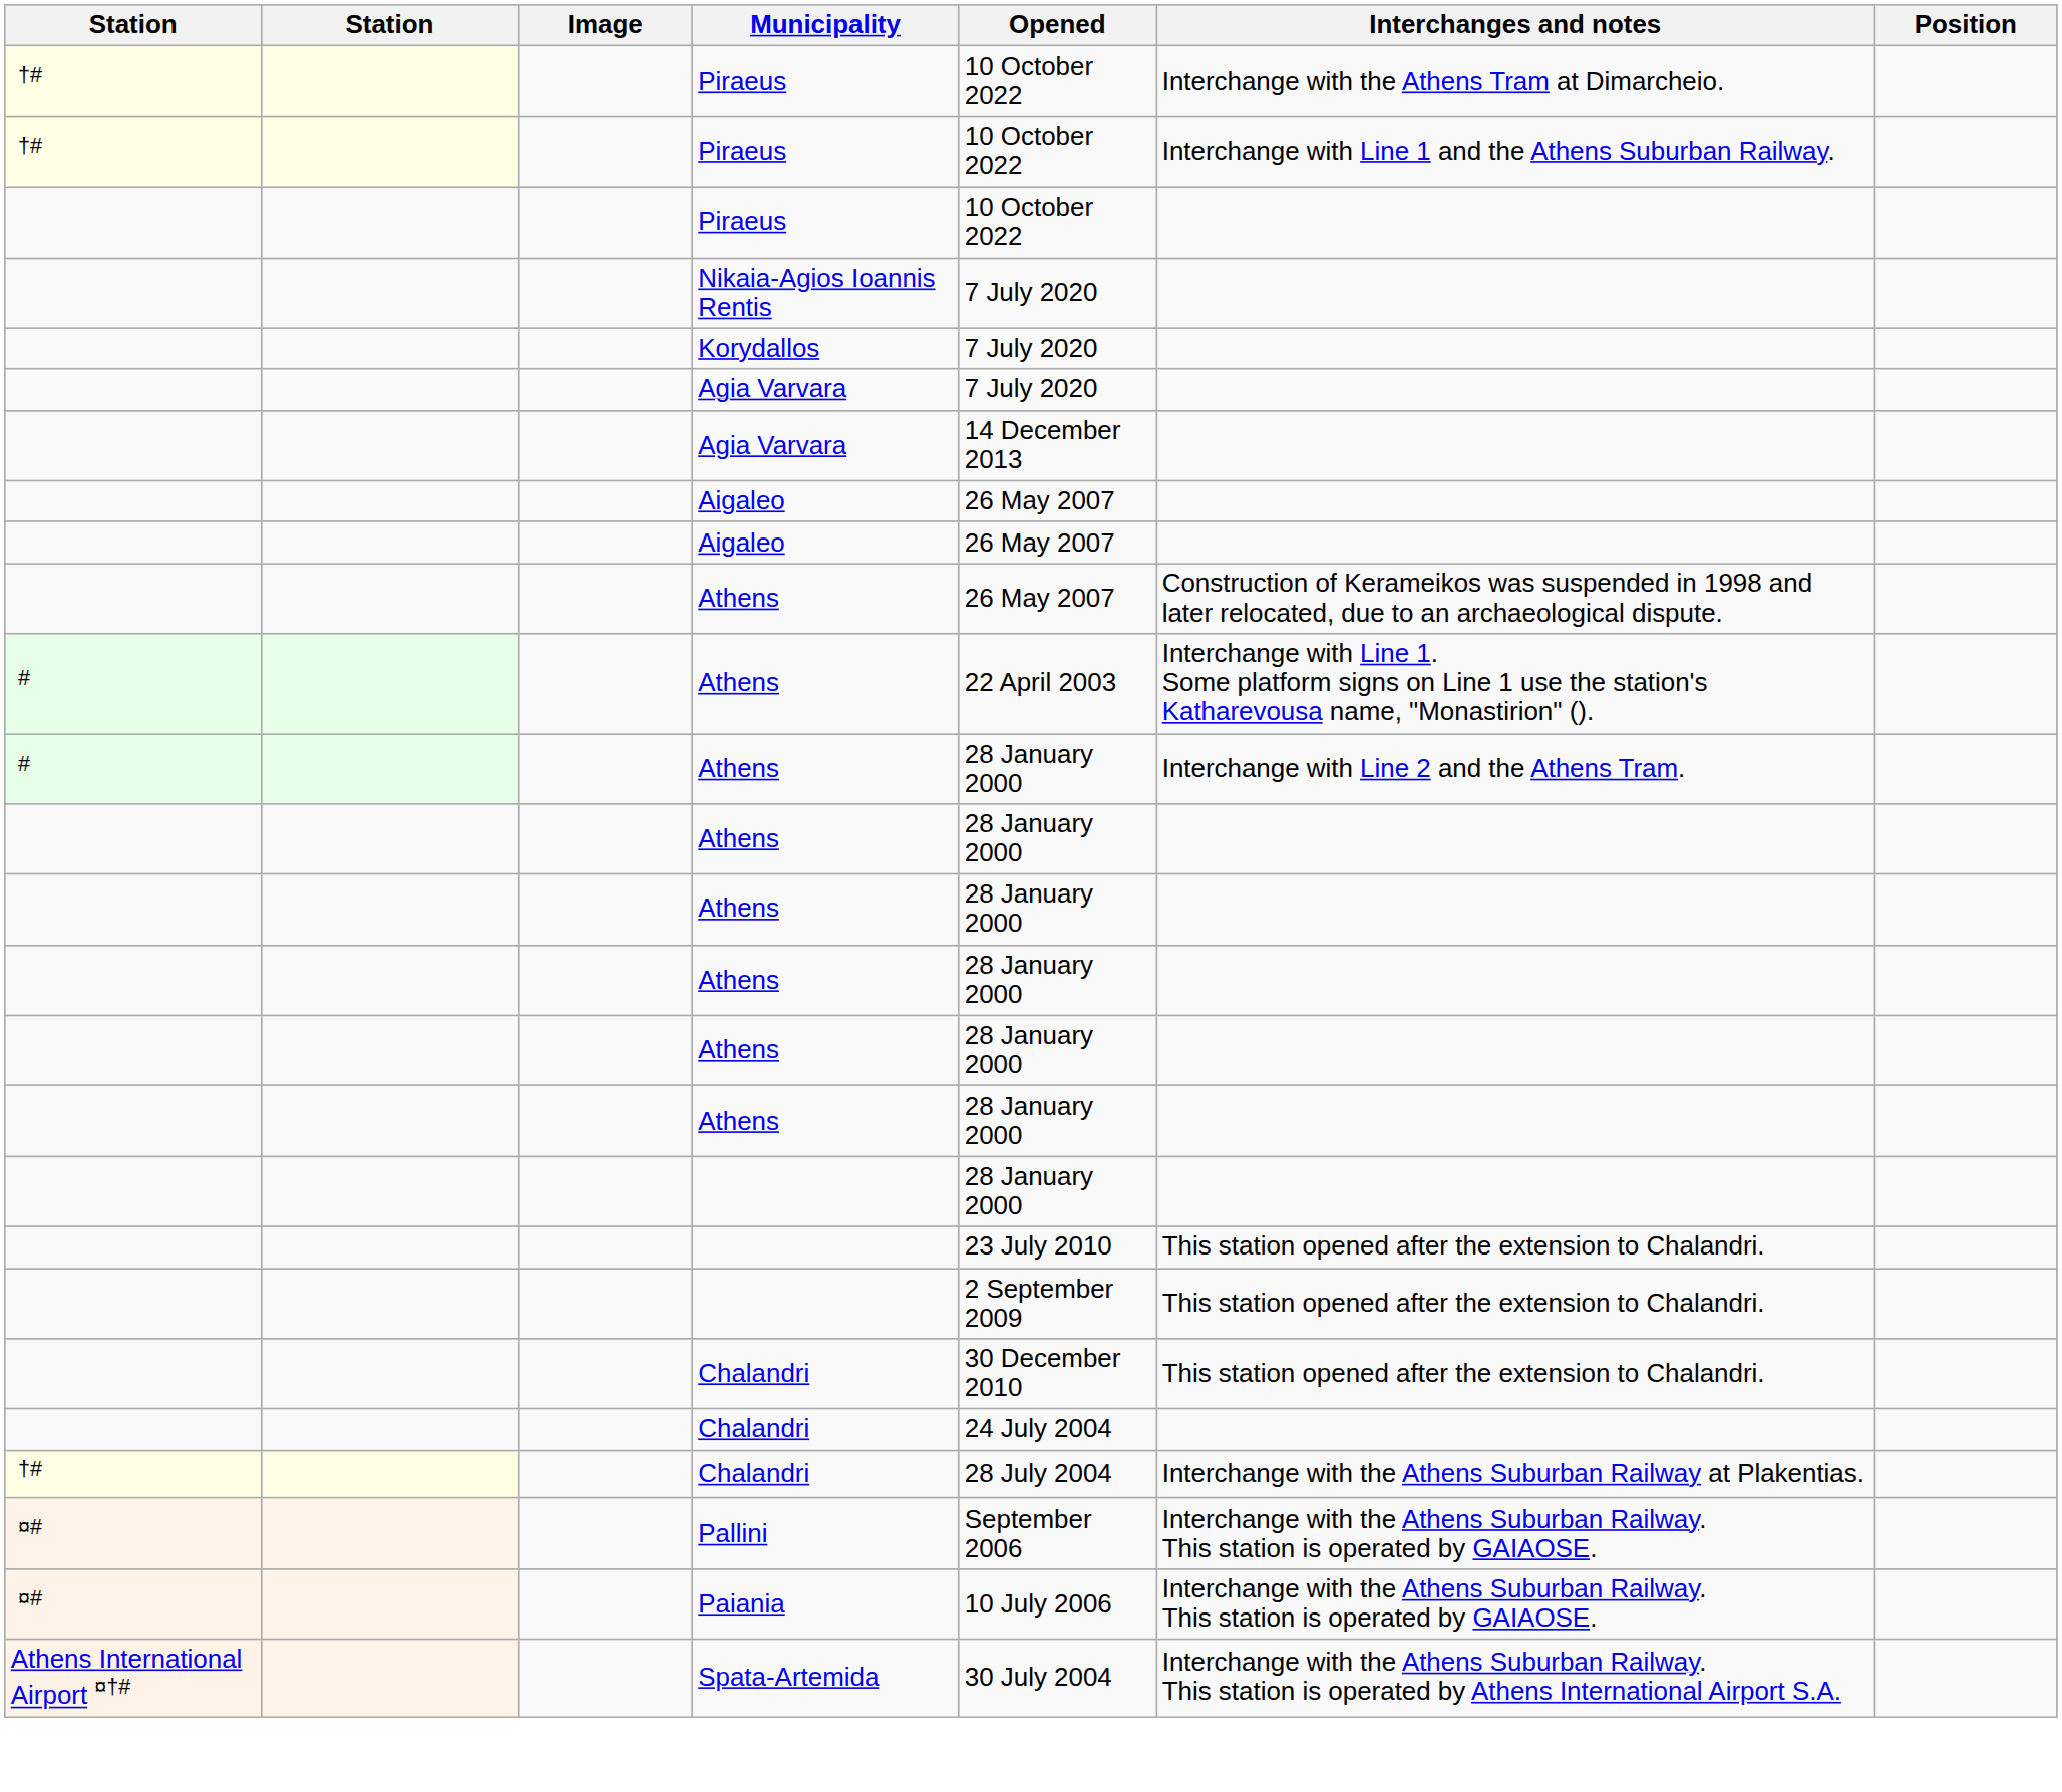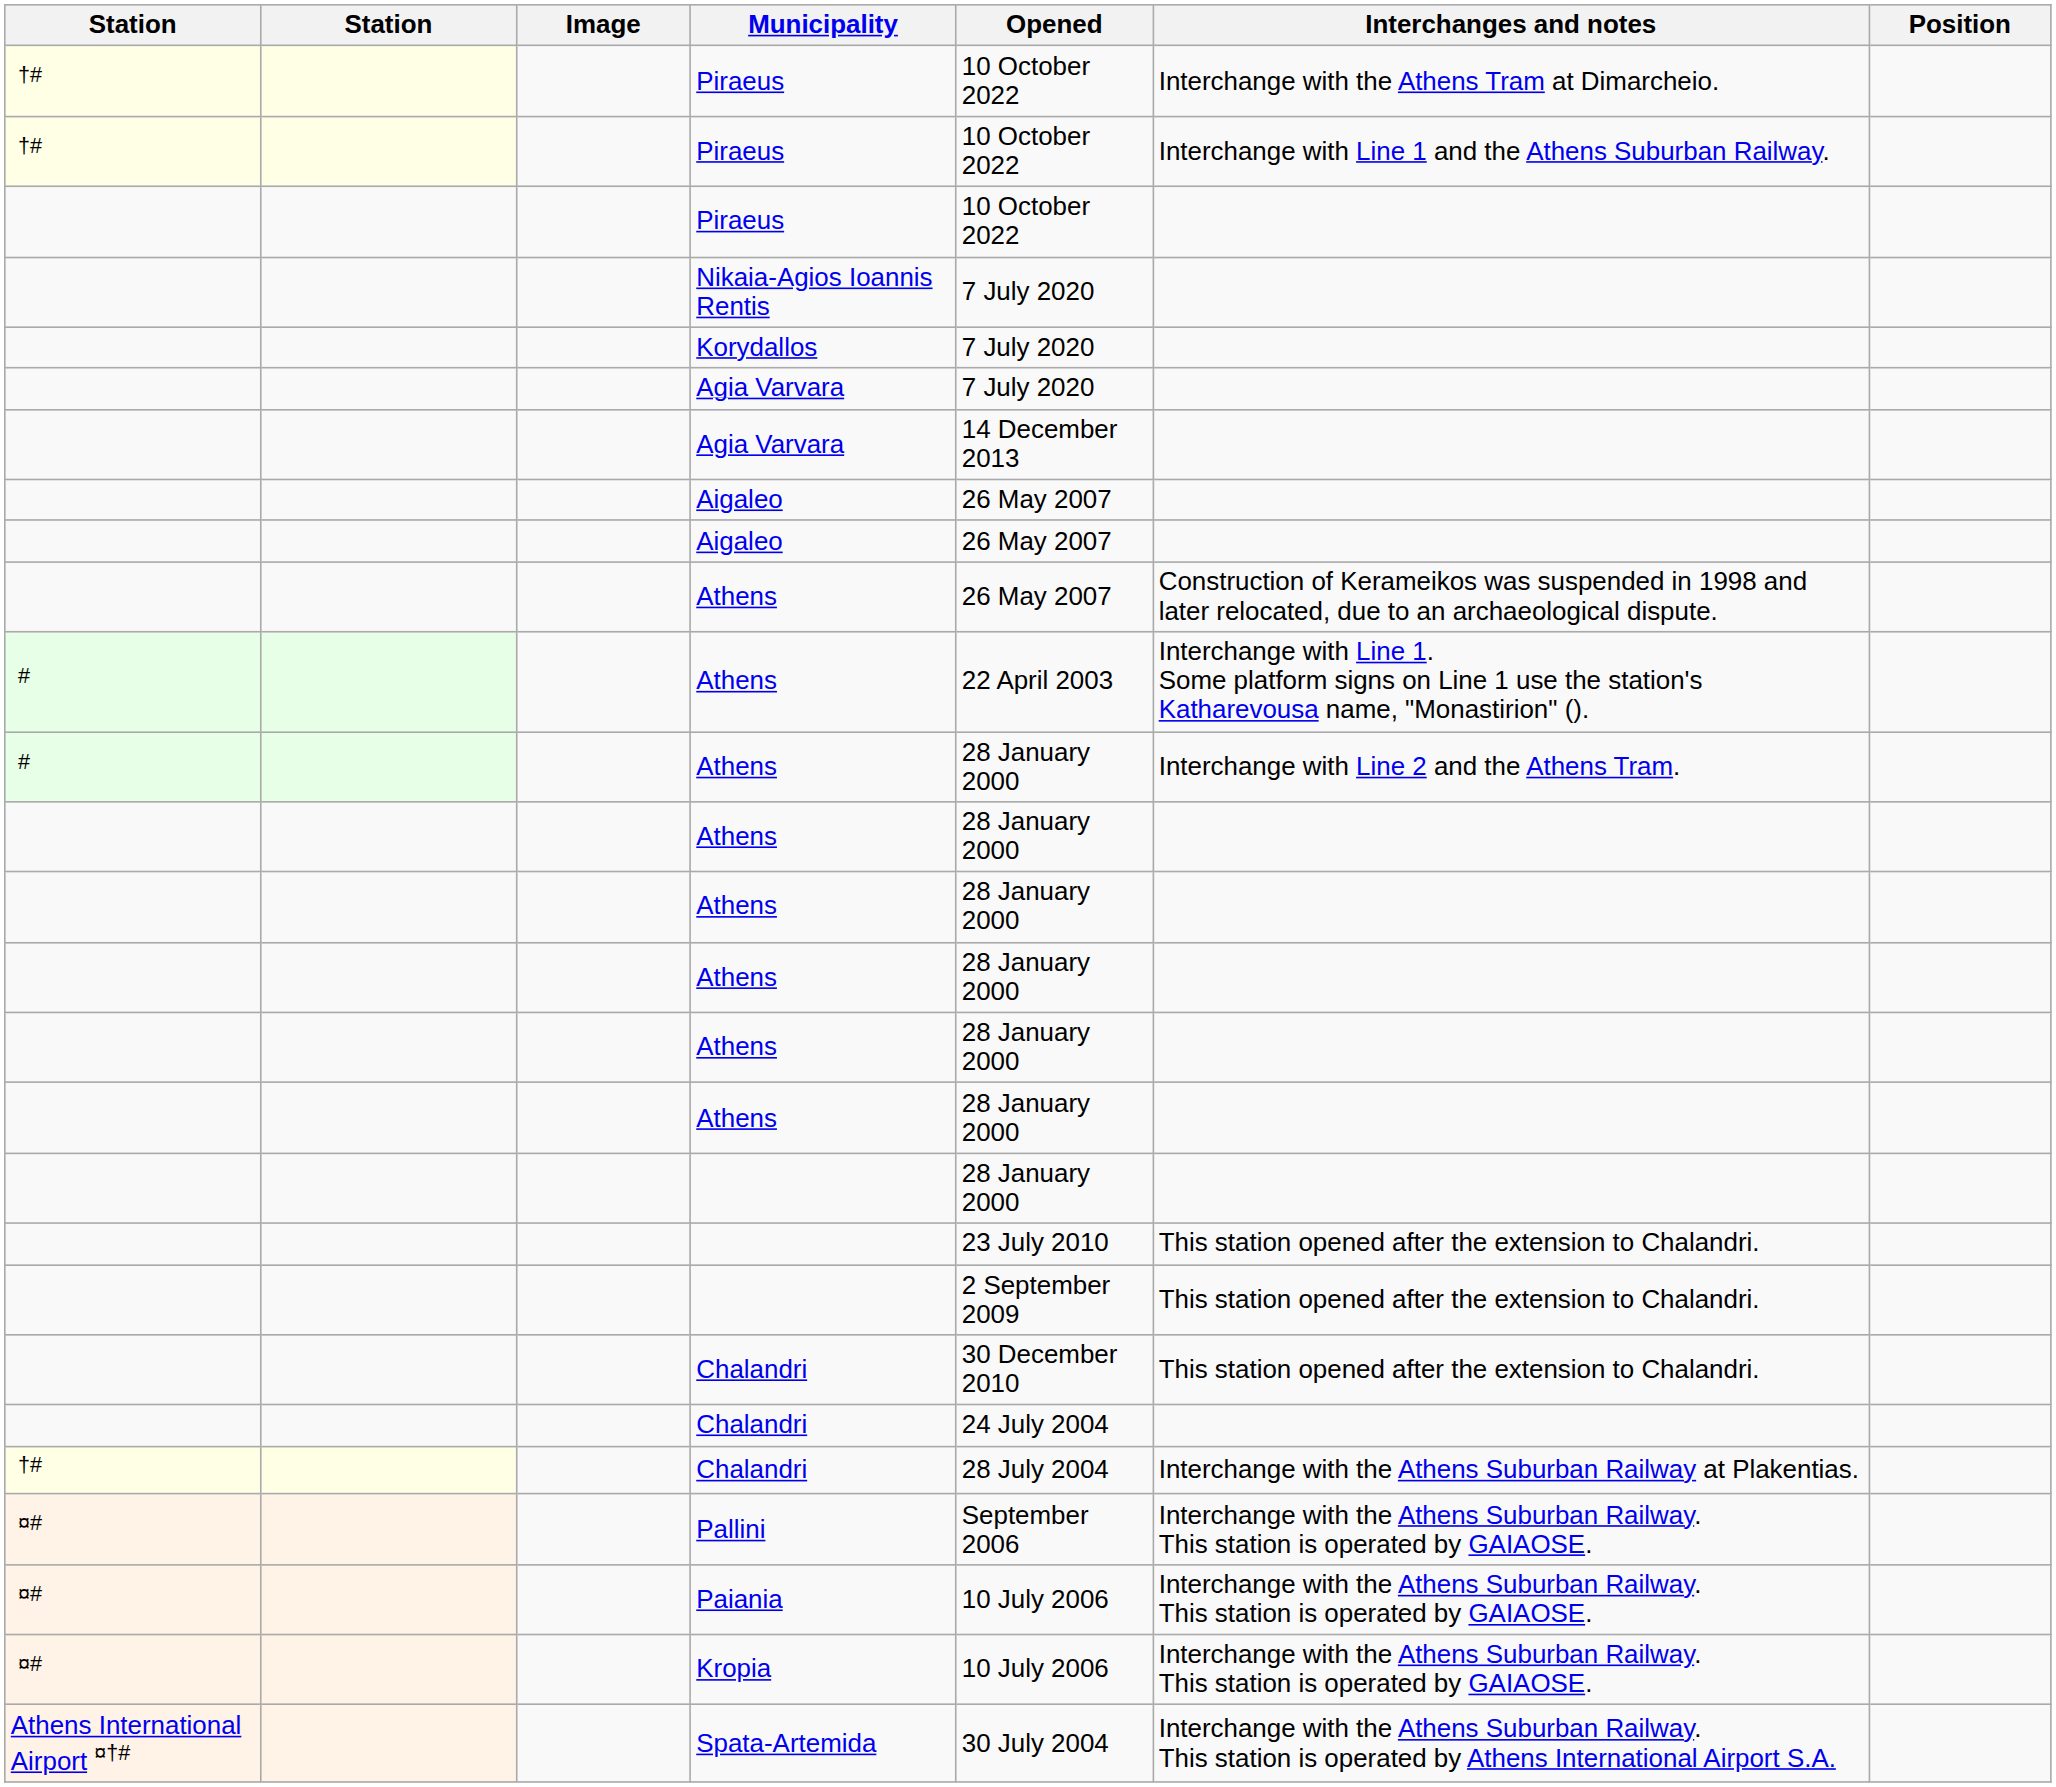+ row: ¤# | Kropia | 10 July 2006 | Interchange with the Athens Suburban Railway. This station is operated by GAIAOSE.
